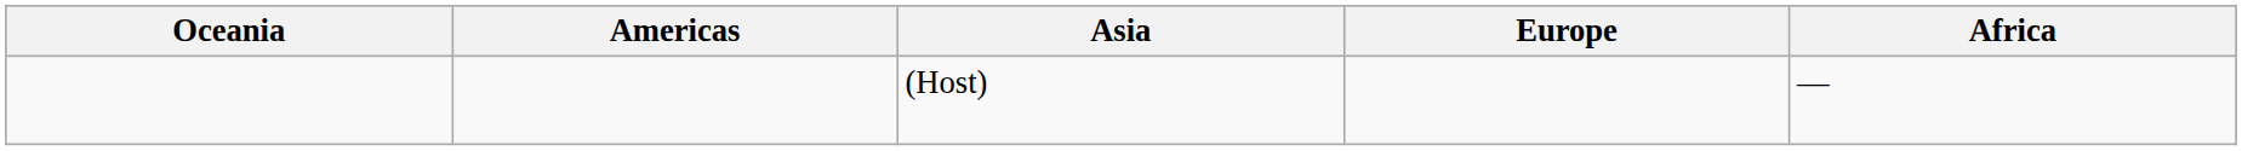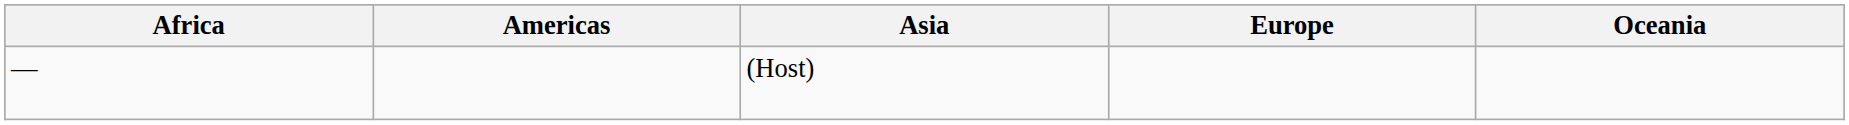columns swapped: Africa <-> Oceania
